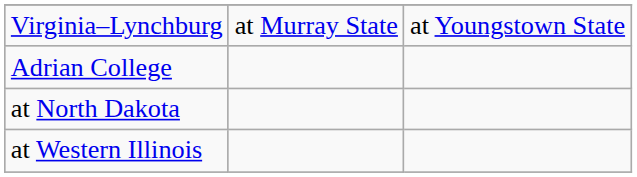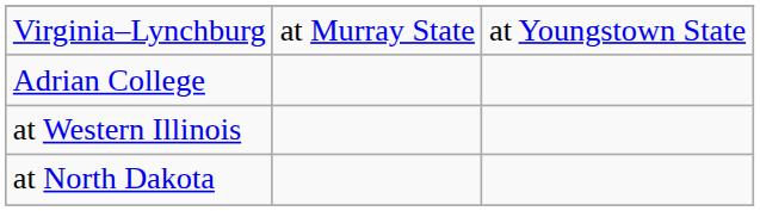rows swapped: at Western Illinois <-> at North Dakota
